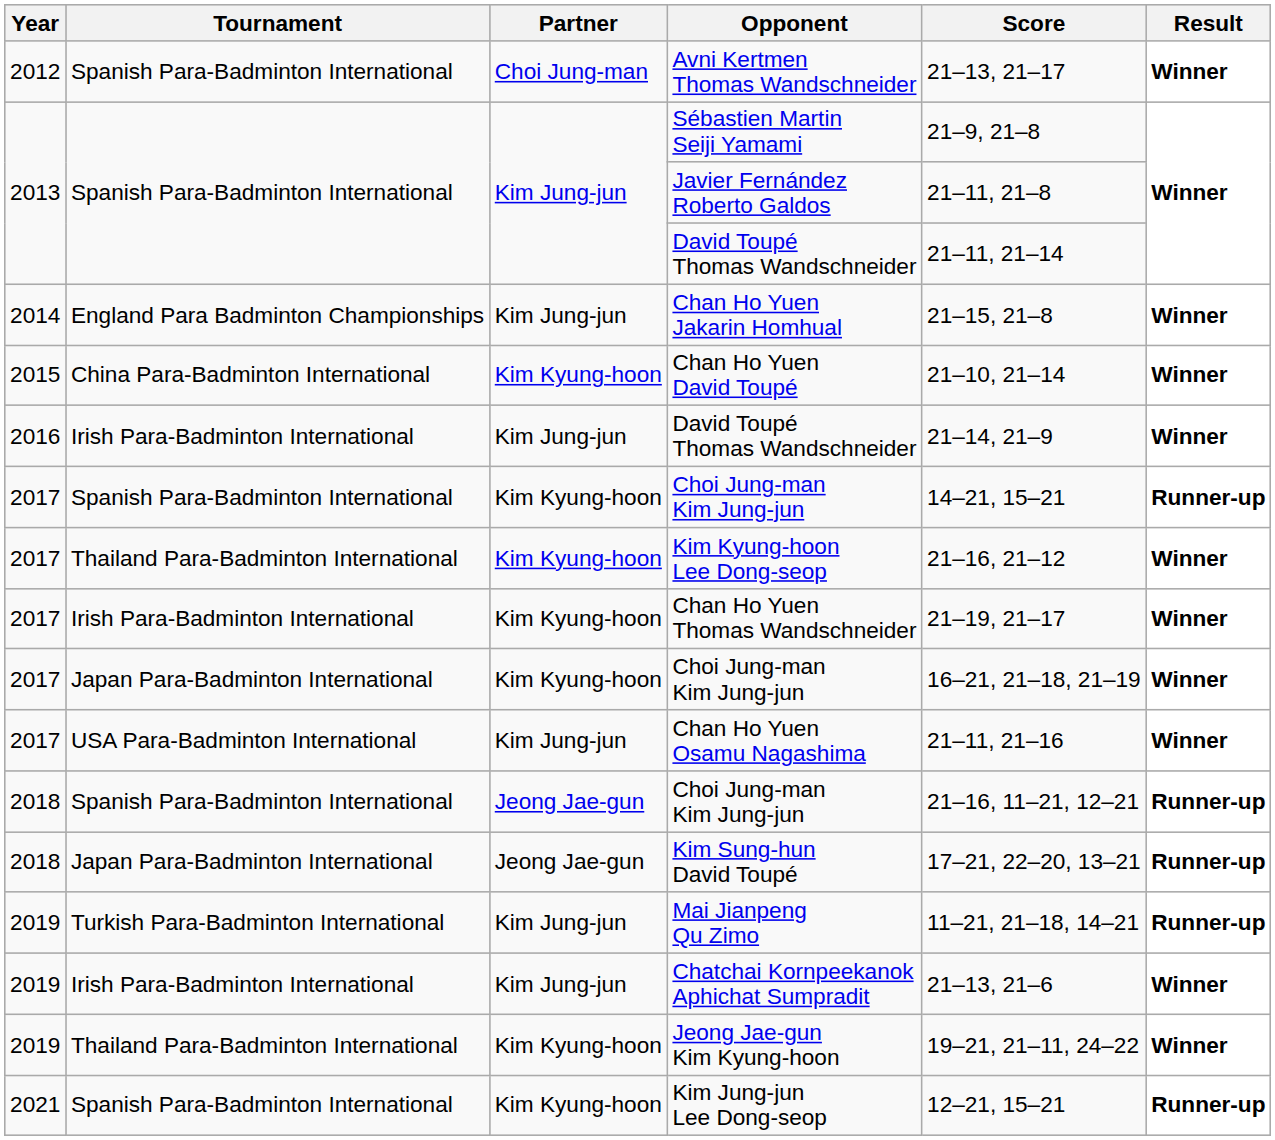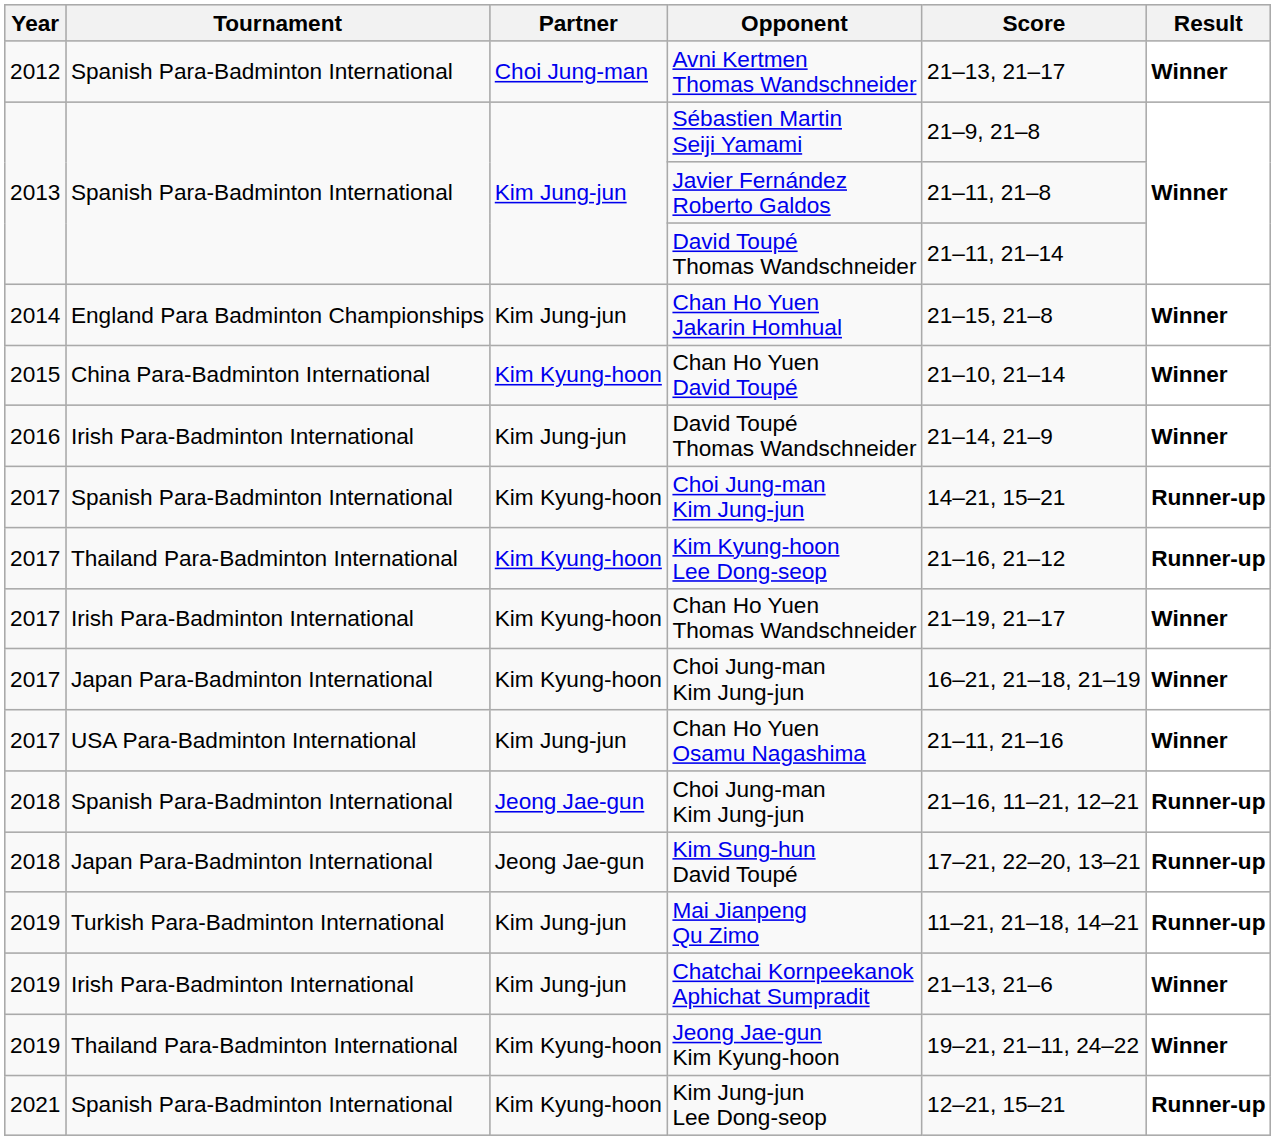Kim Kyung-hoon Lee Dong-seop | Result: Winner -> Runner-up
